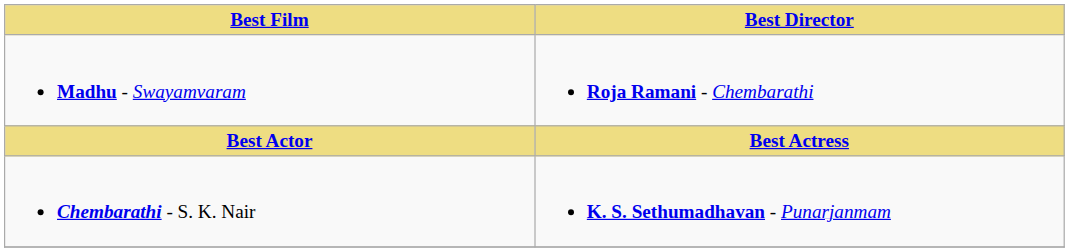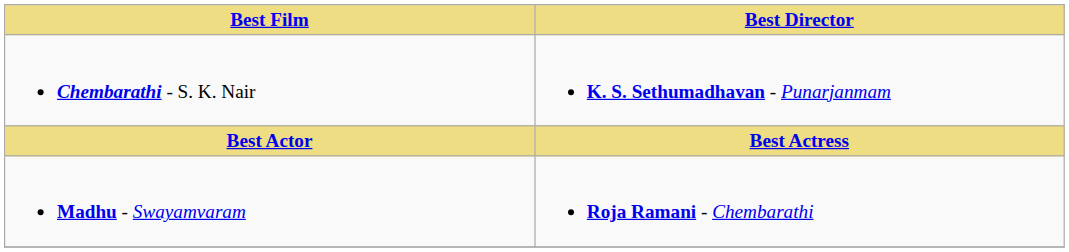rows swapped: Chembarathi - S. K. Nair <-> Madhu - Swayamvaram
